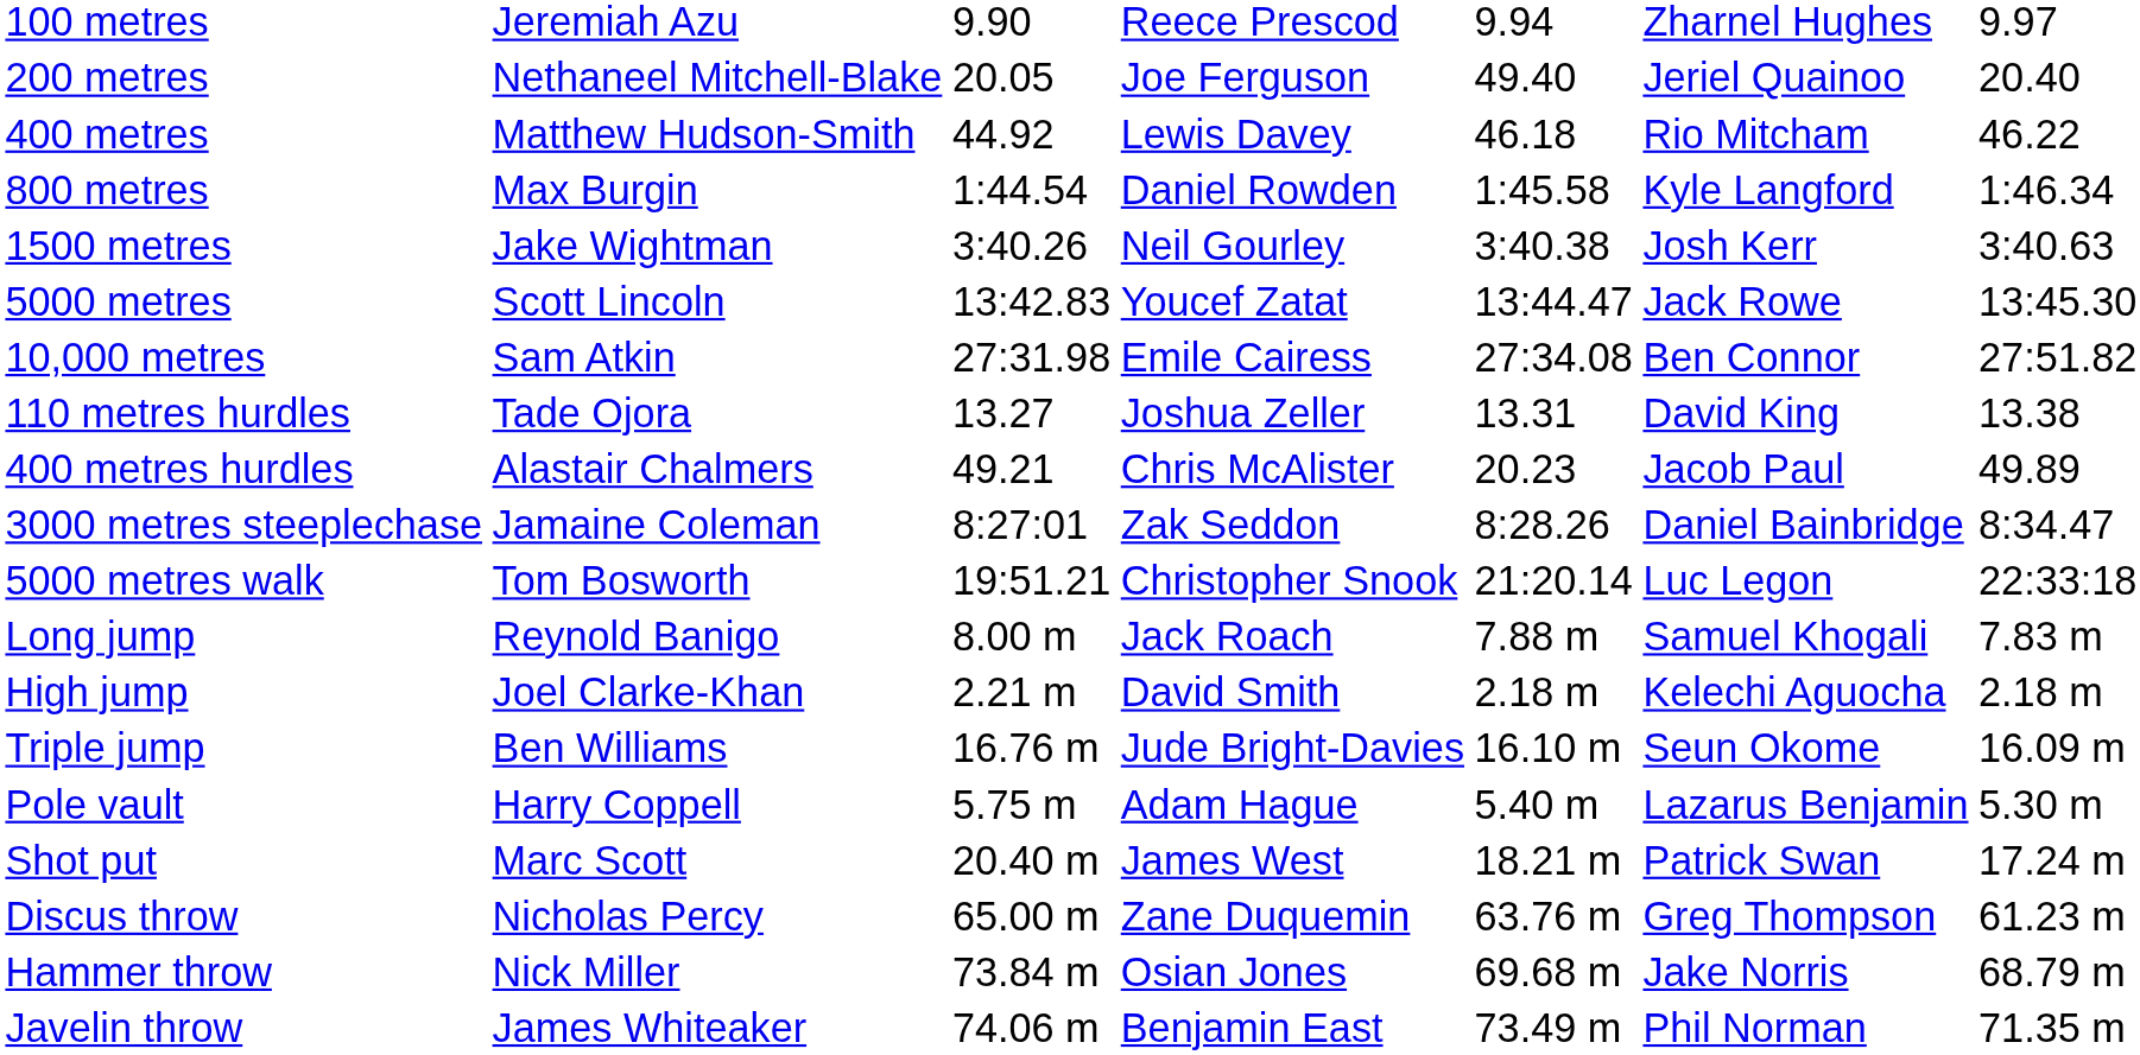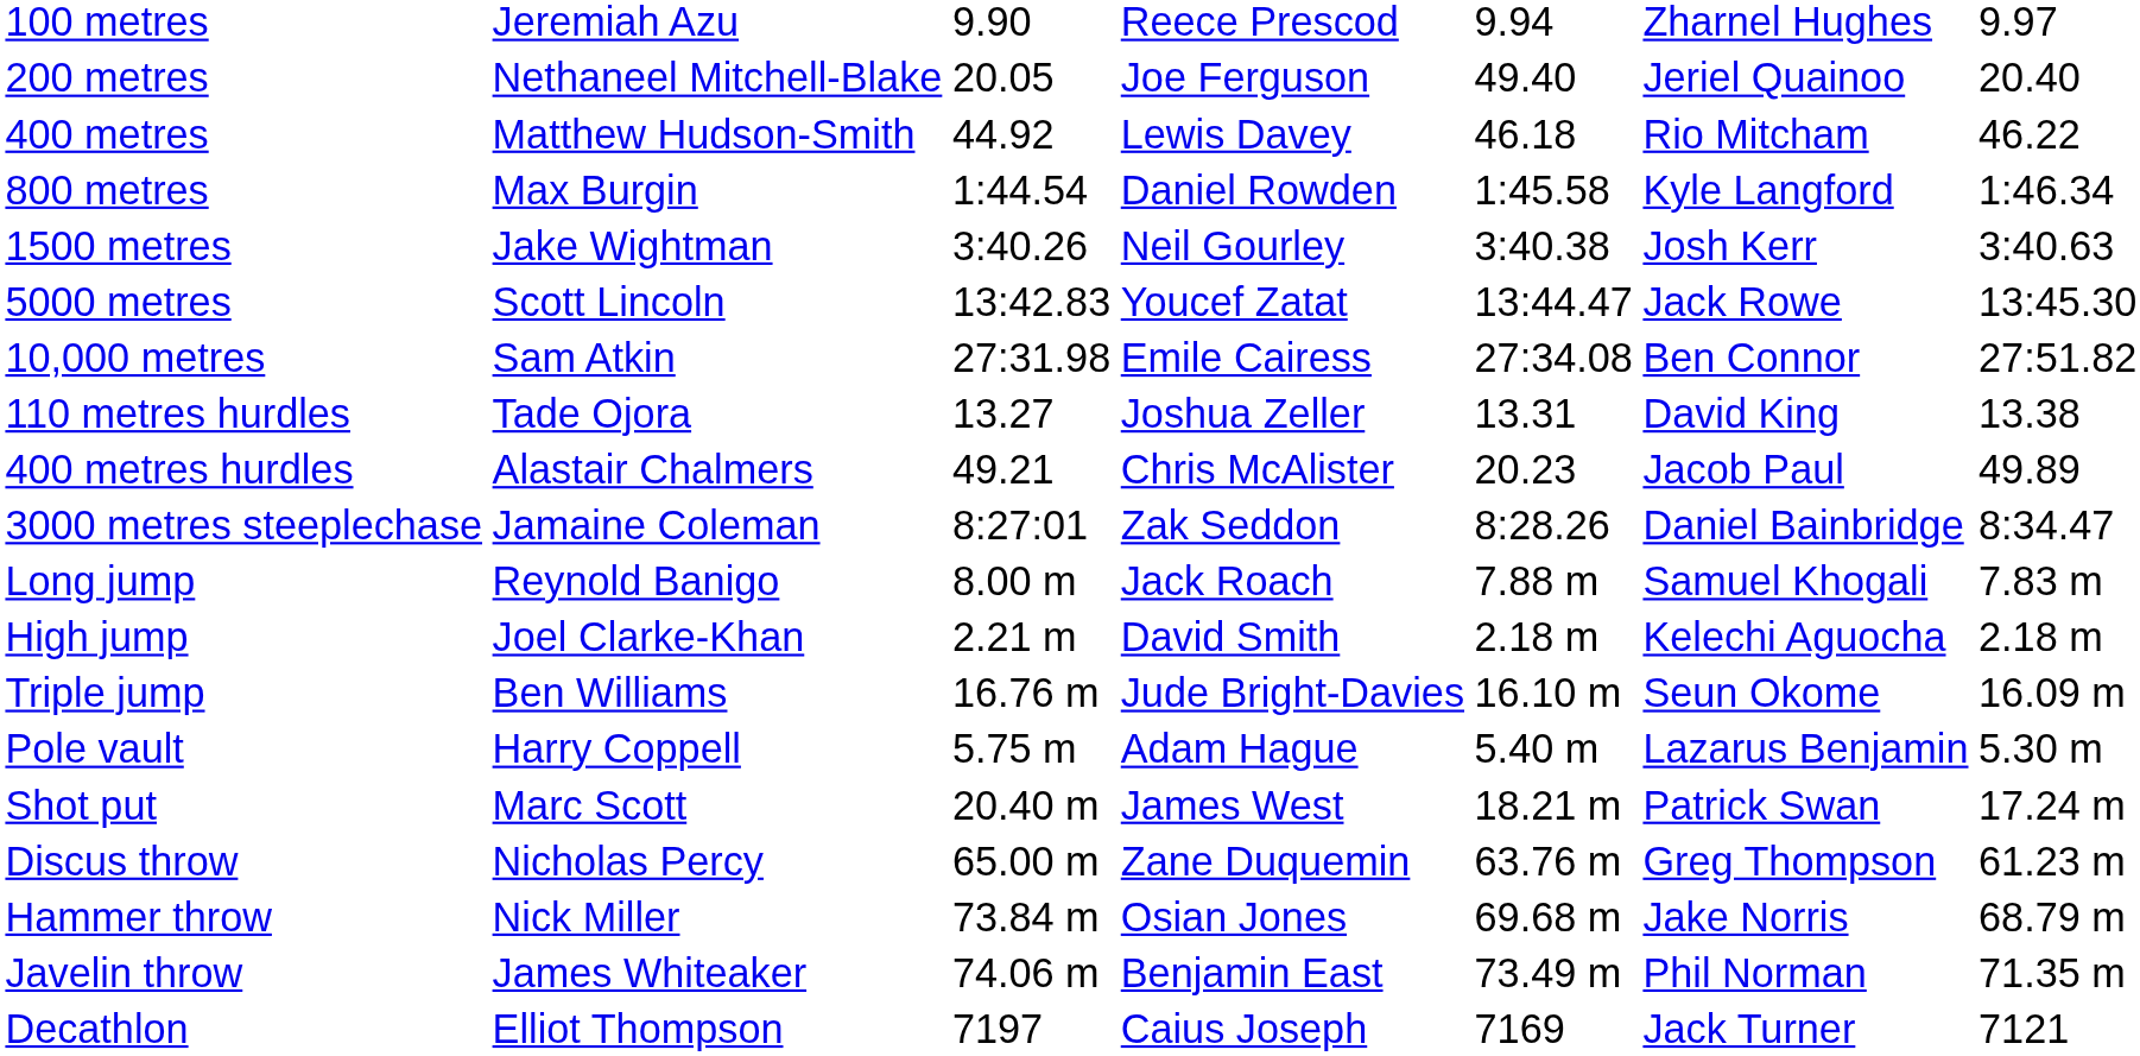- row: 5000 metres walk | Tom Bosworth | 19:51.21 | Christopher Snook | 21:20.14 | Luc Legon | 22:33:18
+ row: Decathlon | Elliot Thompson | 7197 | Caius Joseph | 7169 | Jack Turner | 7121
